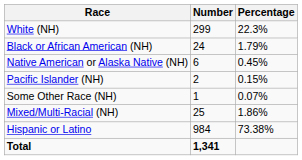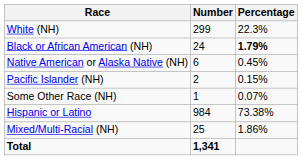Black or African American (NH) | Percentage: normal -> bold
rows swapped: Mixed/Multi-Racial (NH) <-> Hispanic or Latino
